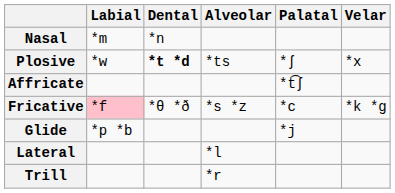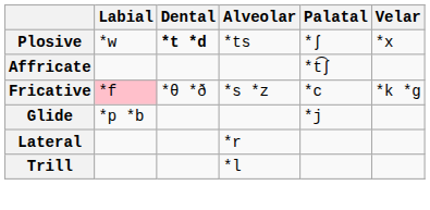- row: Nasal | *m | *n
Lateral | Alveolar: *l -> *r
Trill | Alveolar: *r -> *l
